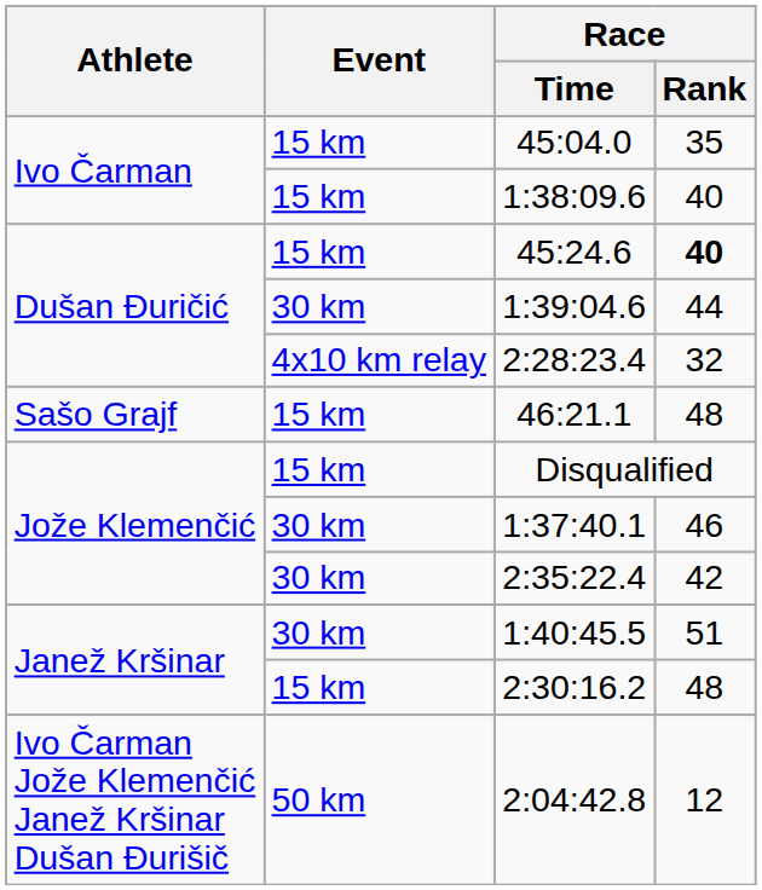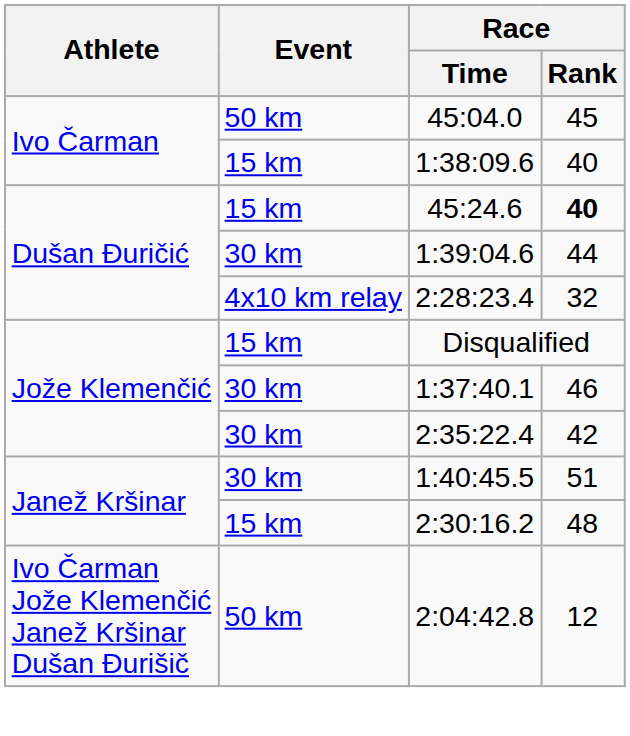45:04.0 | Event: 15 km -> 50 km
45:04.0 | Race / Rank: 35 -> 45
- row: Sašo Grajf | 15 km | 46:21.1 | 48
